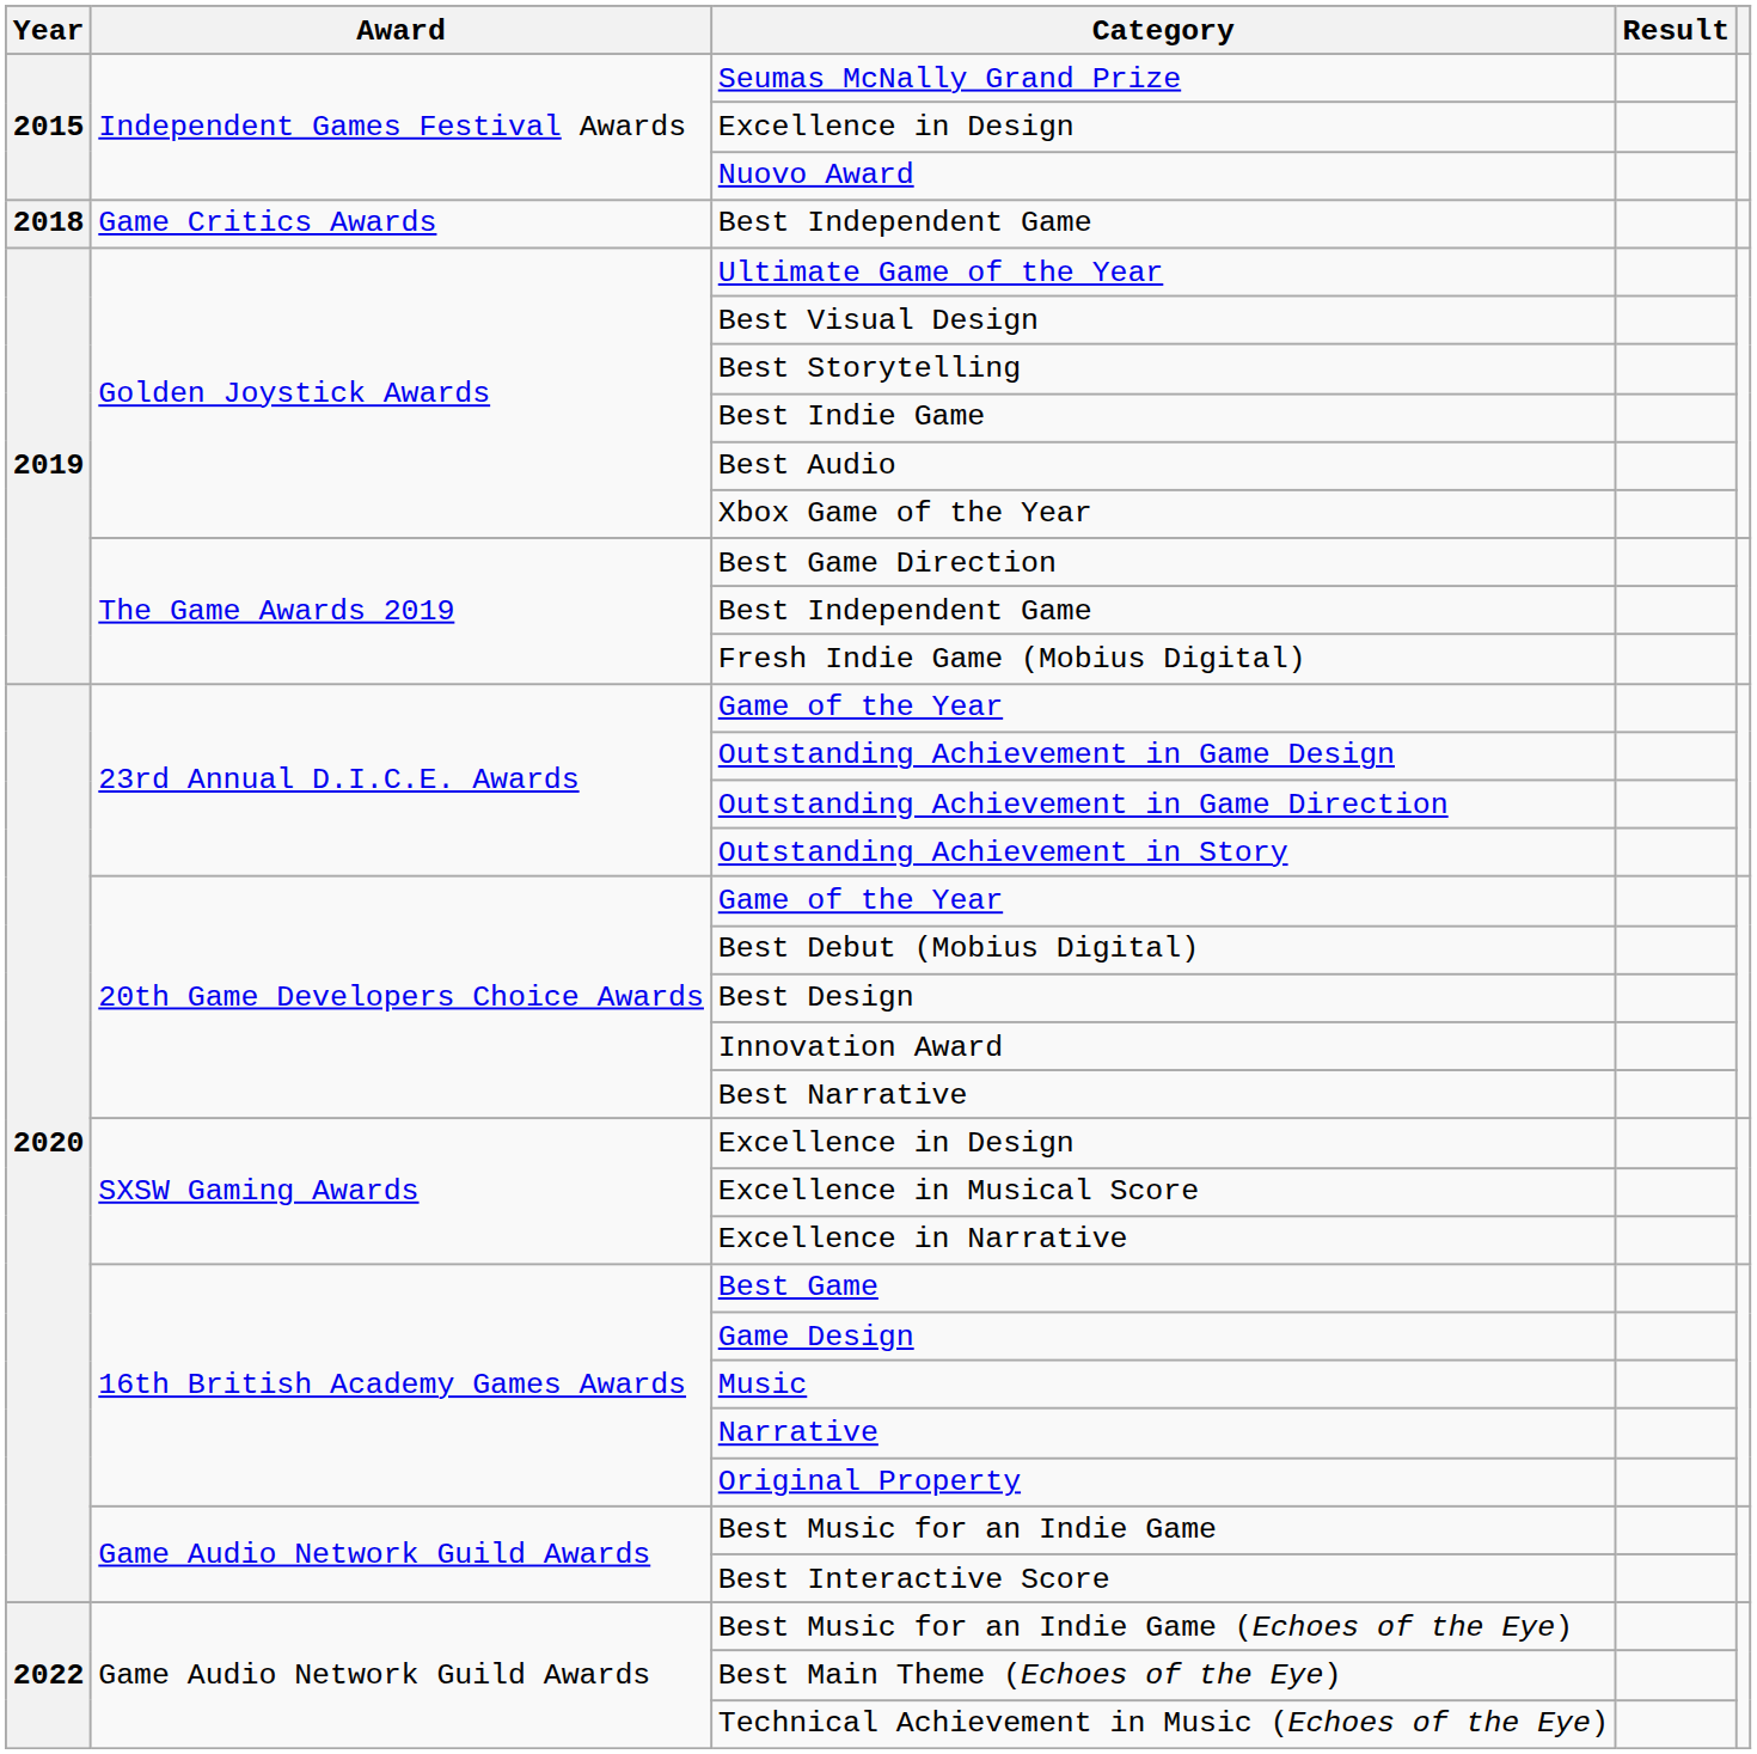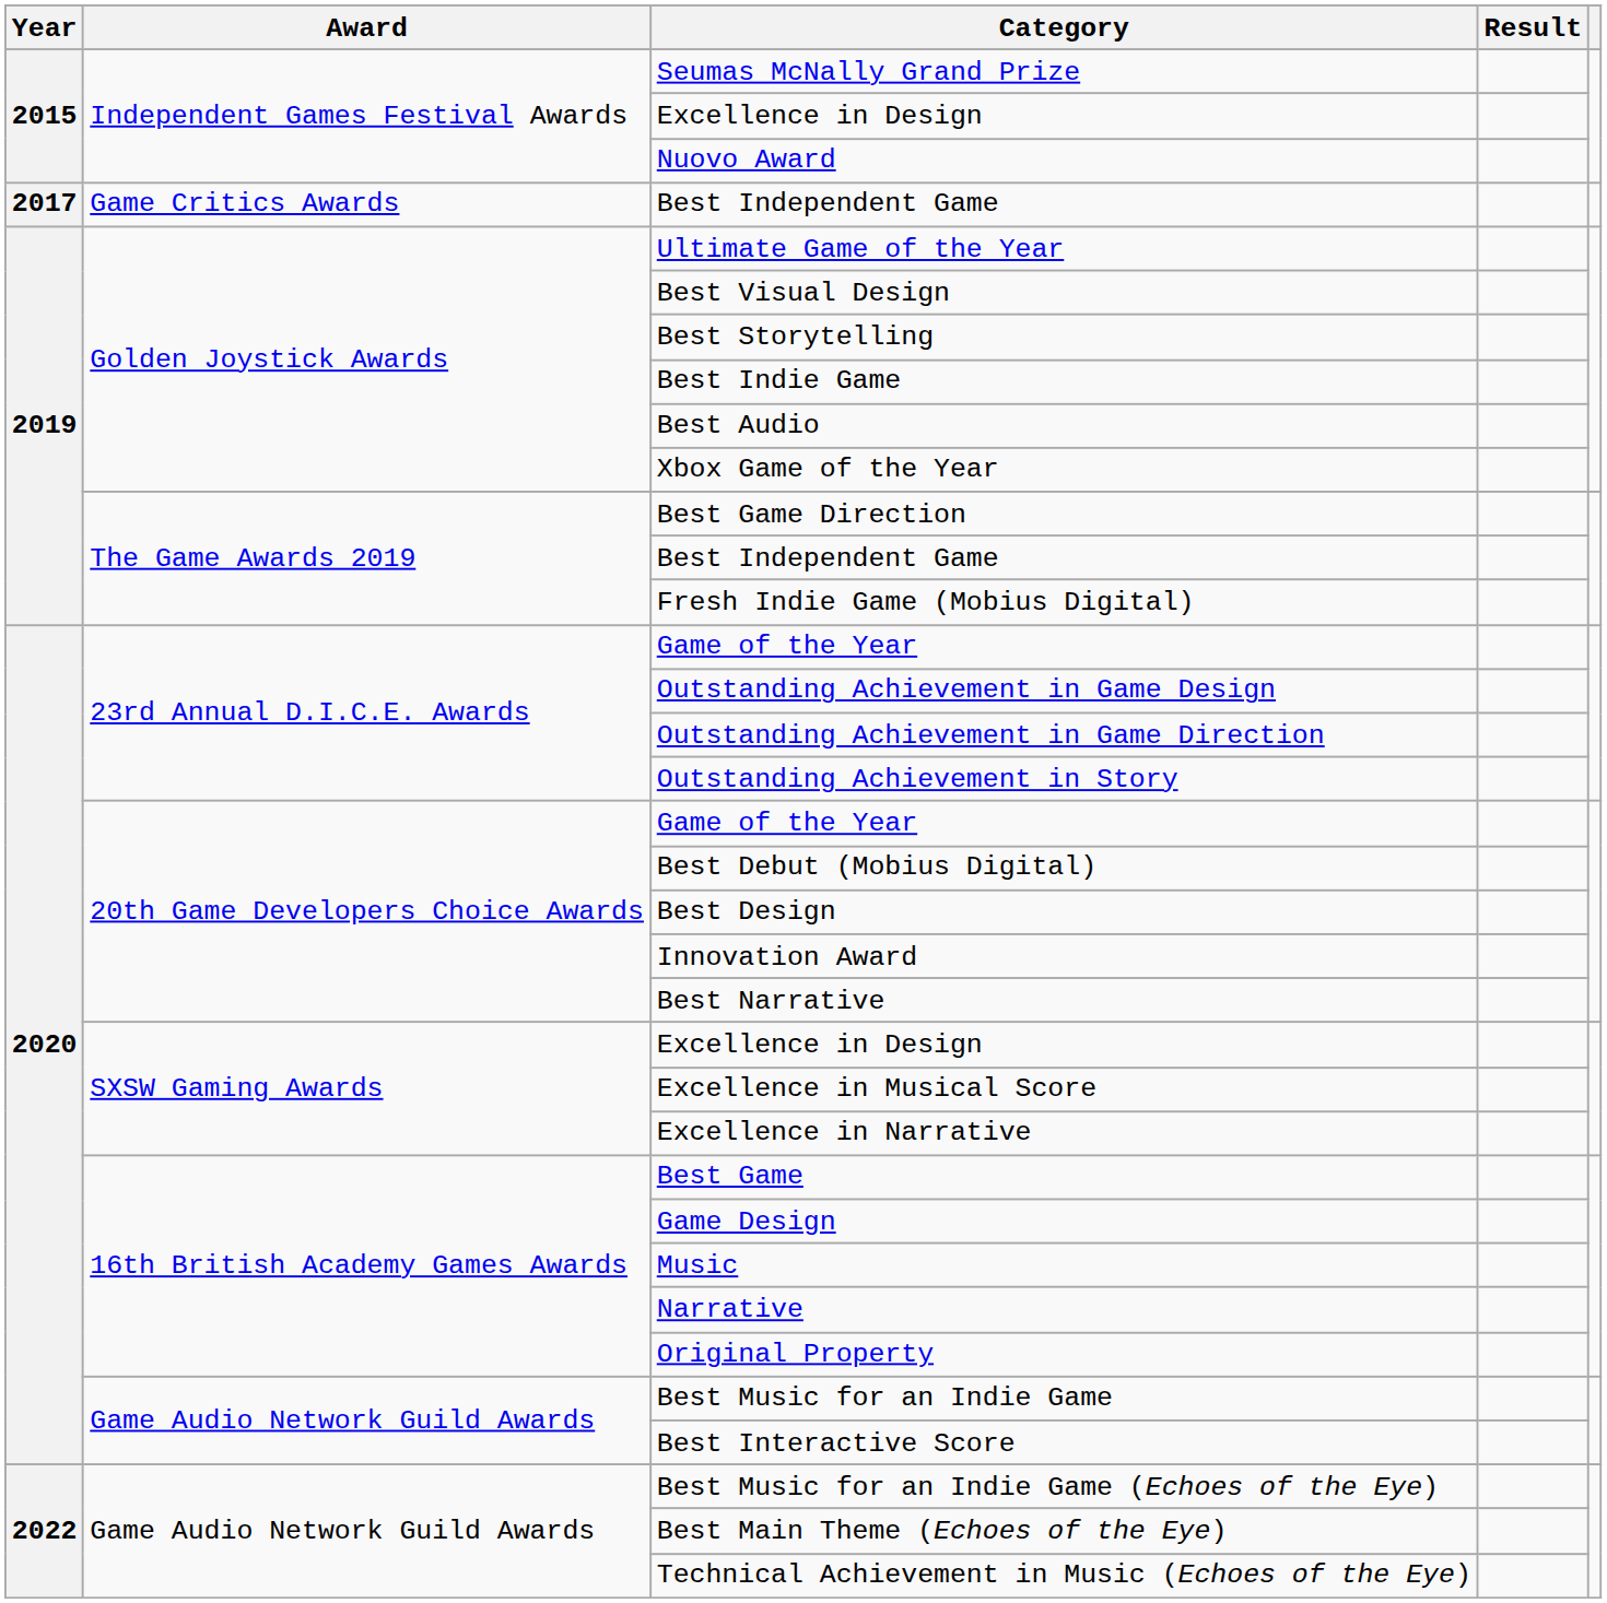Game Critics Awards / Best Independent Game | Year: 2018 -> 2017
